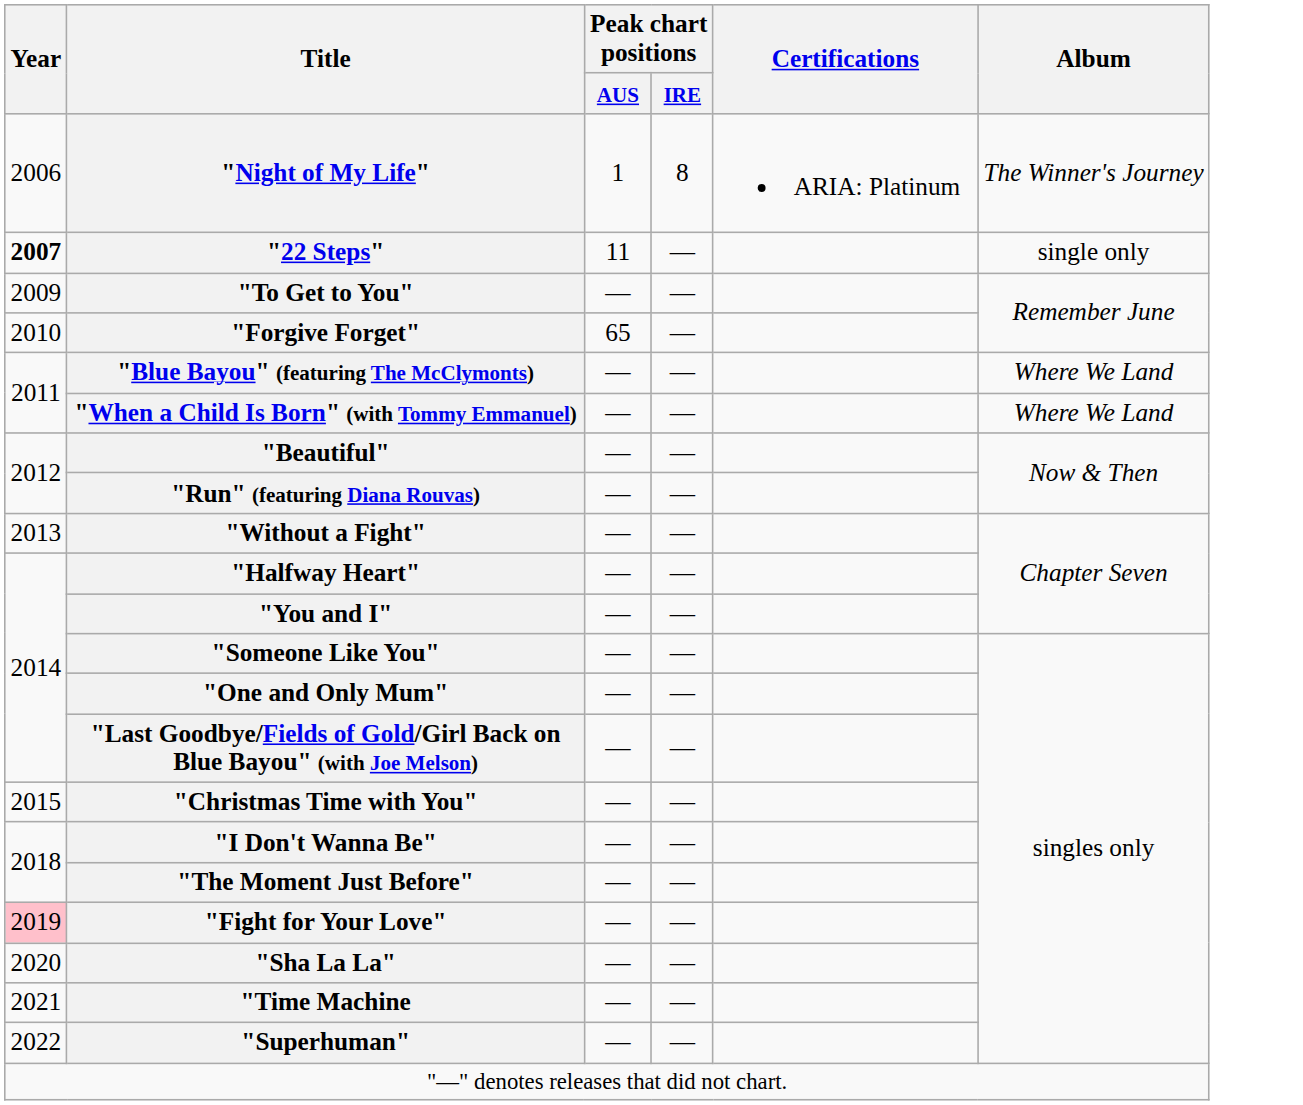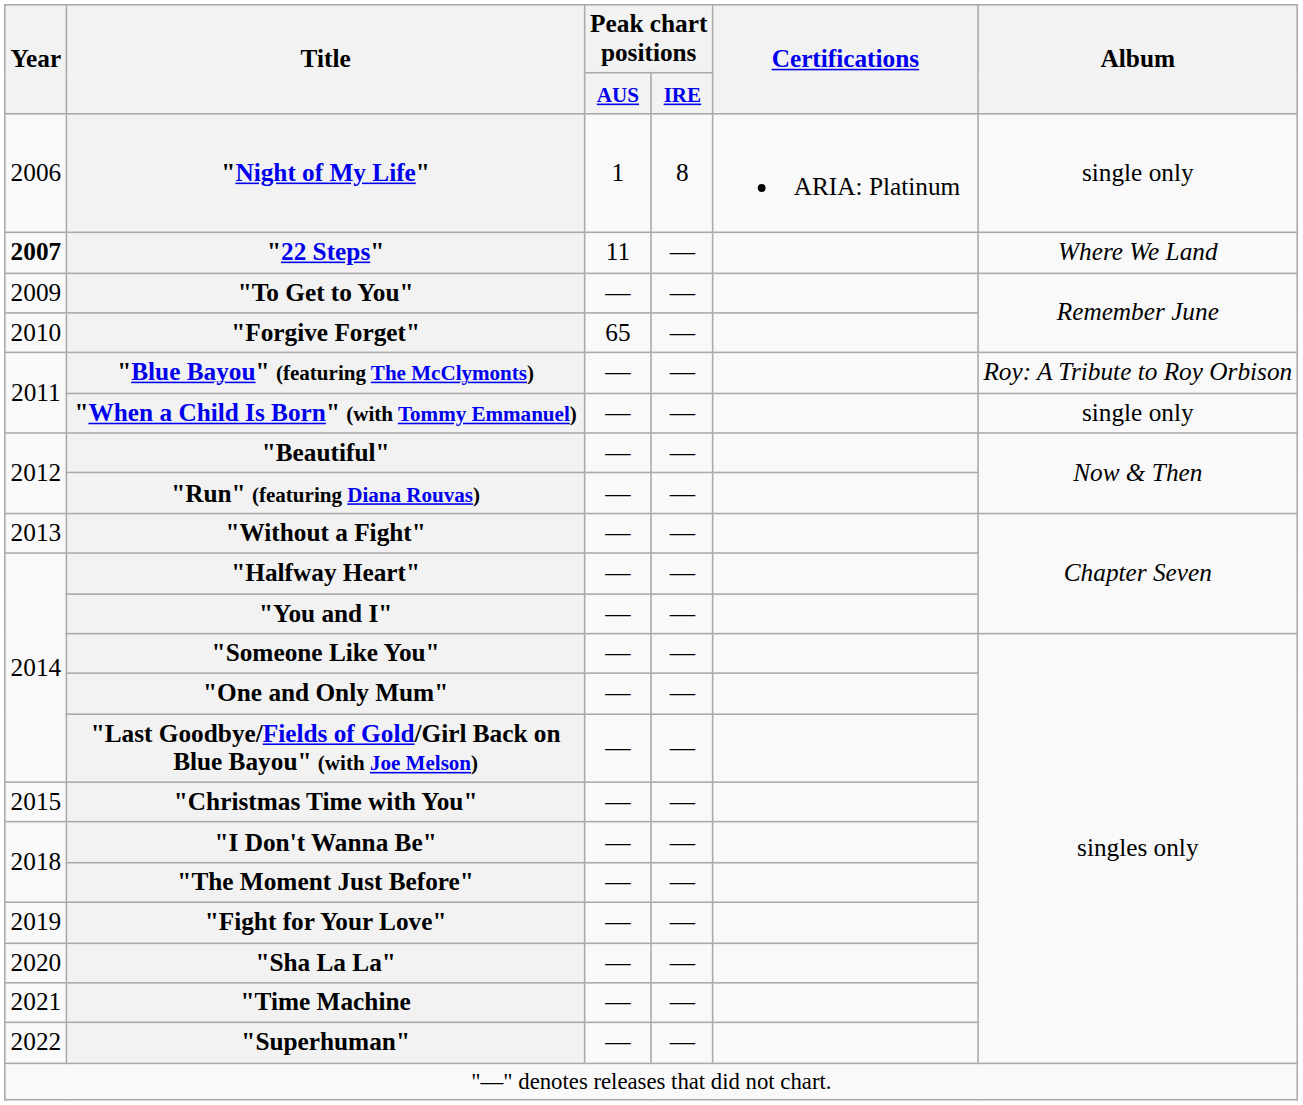"Night of My Life" | Album: The Winner's Journey -> single only
"22 Steps" | Album: single only -> Where We Land
"Blue Bayou" (featuring The McClymonts) | Album: Where We Land -> Roy: A Tribute to Roy Orbison
"When a Child Is Born" (with Tommy Emmanuel) | Album: Where We Land -> single only
"Fight for Your Love" | Year: pink background -> no background
